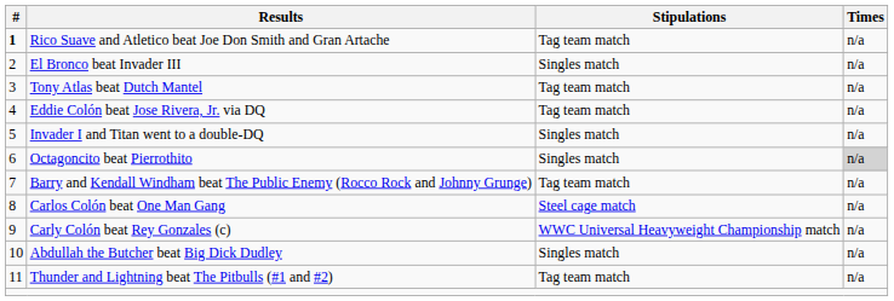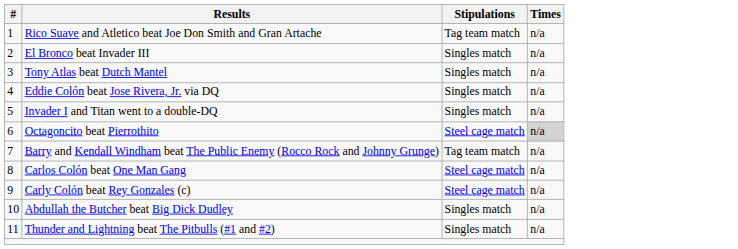Rico Suave and Atletico beat Joe Don Smith and Gran Artache | #: bold -> normal
Tony Atlas beat Dutch Mantel | Stipulations: Tag team match -> Singles match
Eddie Colón beat Jose Rivera, Jr. via DQ | Stipulations: Tag team match -> Singles match
Octagoncito beat Pierrothito | Stipulations: Singles match -> Steel cage match
Carly Colón beat Rey Gonzales (c) | Stipulations: WWC Universal Heavyweight Championship match -> Steel cage match
Thunder and Lightning beat The Pitbulls (#1 and #2) | Stipulations: Tag team match -> Singles match
